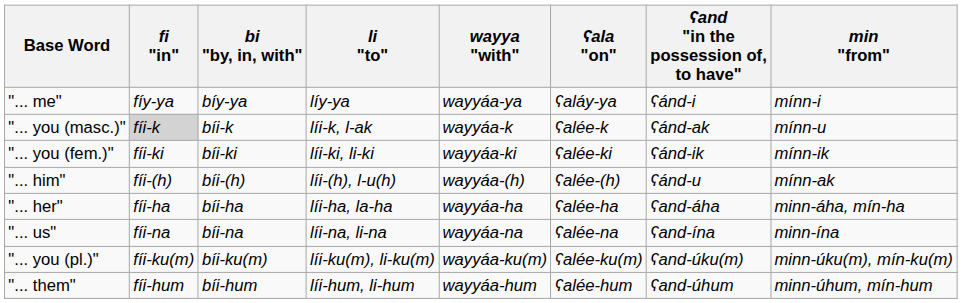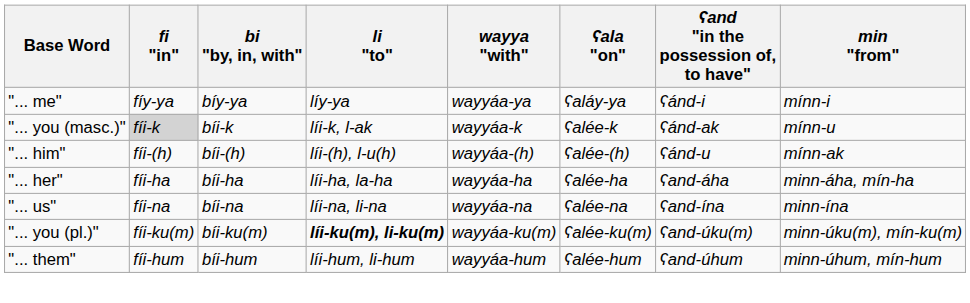- row: "... you (fem.)" | fíi-ki | bíi-ki | líi-ki, li-ki | wayyáa-ki | ʕalée-ki | ʕánd-ik | mínn-ik
"... you (pl.)" | li "to": normal -> bold
